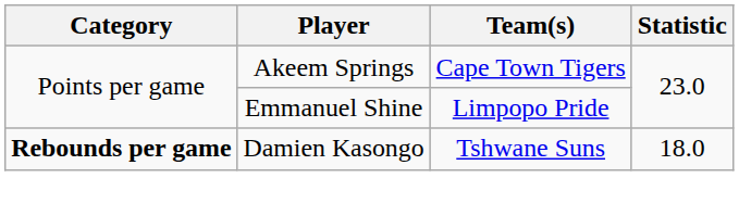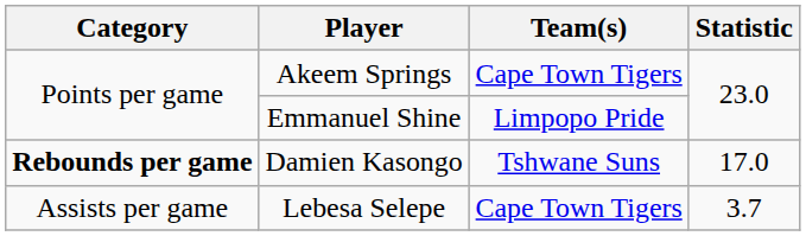Damien Kasongo | Statistic: 18.0 -> 17.0
+ row: Assists per game | Lebesa Selepe | Cape Town Tigers | 3.7
